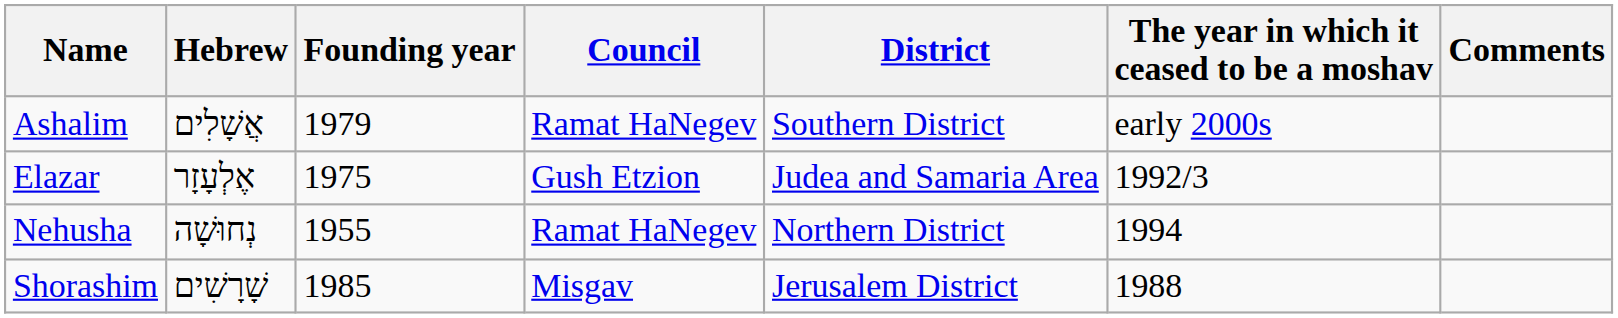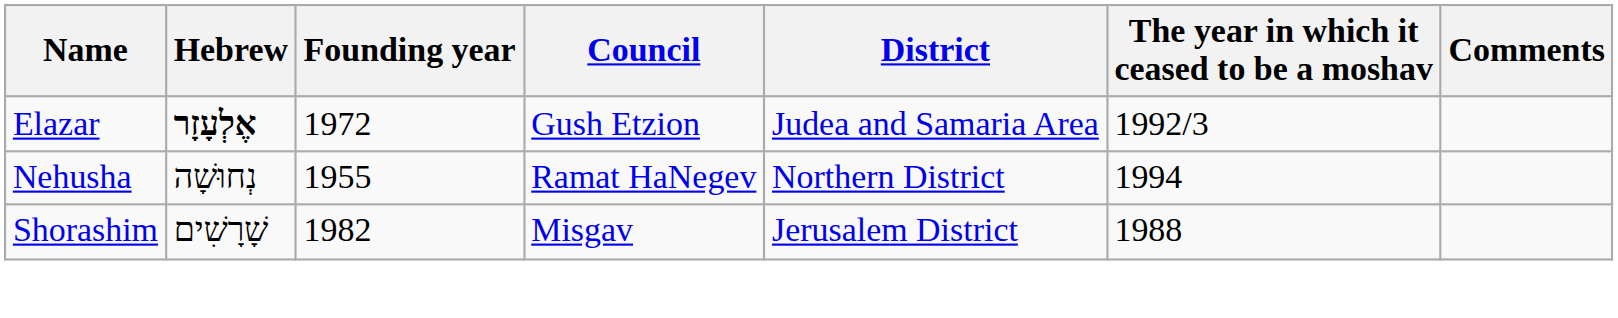- row: Ashalim | אֲשָׁלִים | 1979 | Ramat HaNegev | Southern District | early 2000s
Elazar | Hebrew: normal -> bold
Elazar | Founding year: 1975 -> 1972
Shorashim | Founding year: 1985 -> 1982
